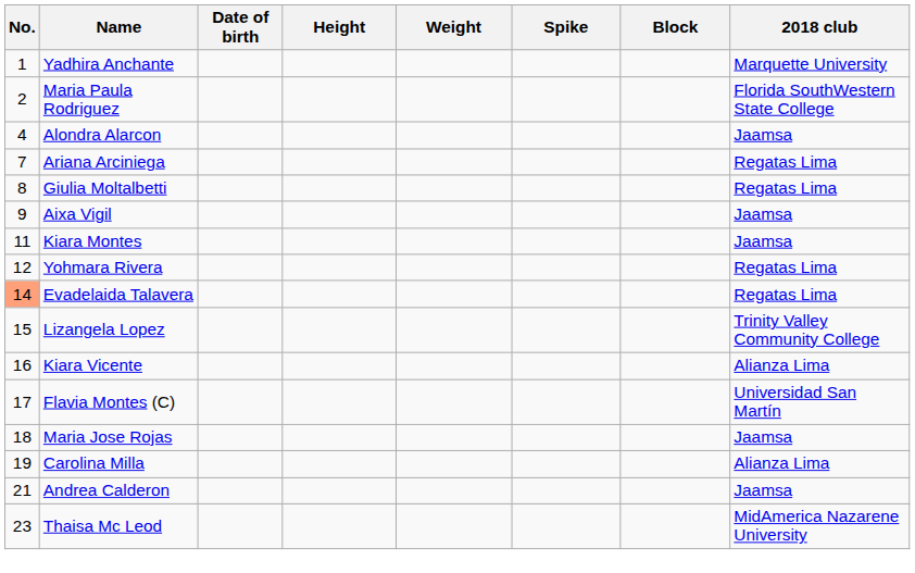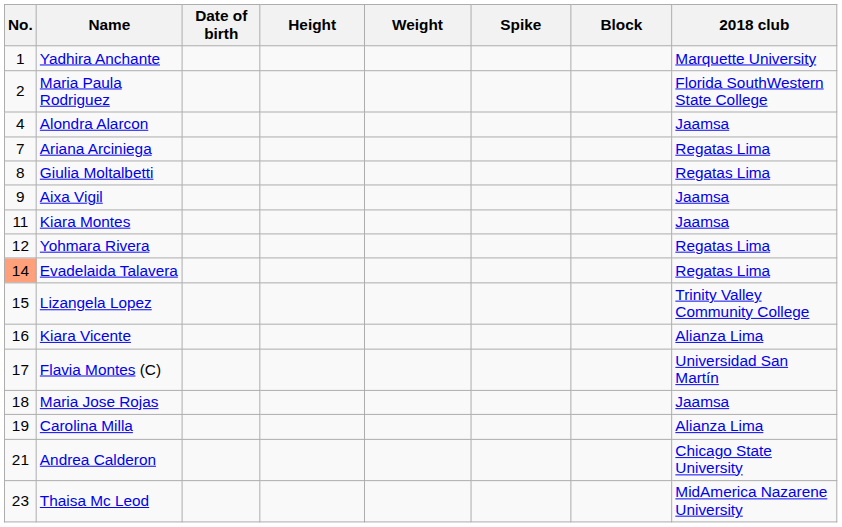Andrea Calderon | 2018 club: Jaamsa -> Chicago State University
